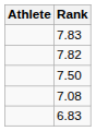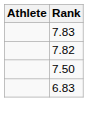- row: 7.08
